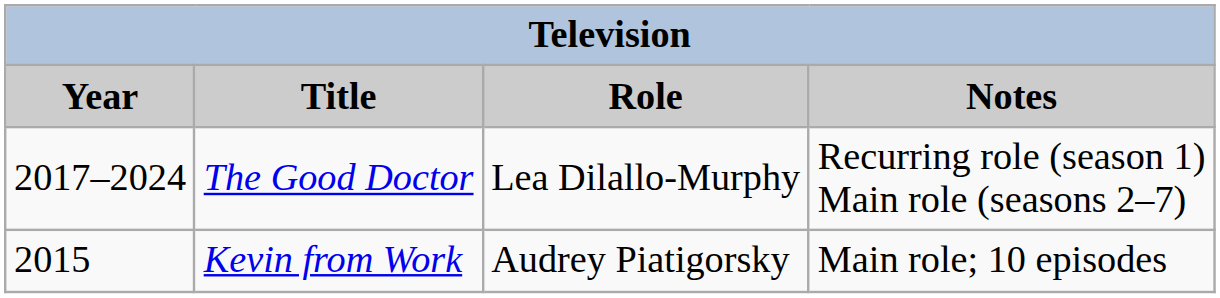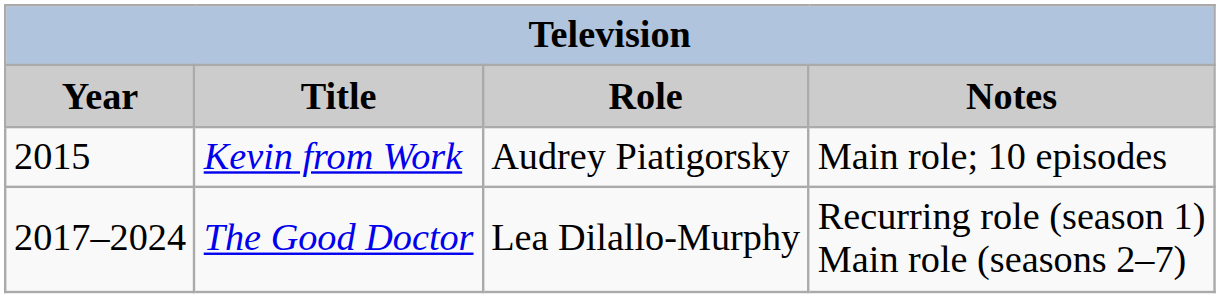rows swapped: Kevin from Work <-> The Good Doctor
